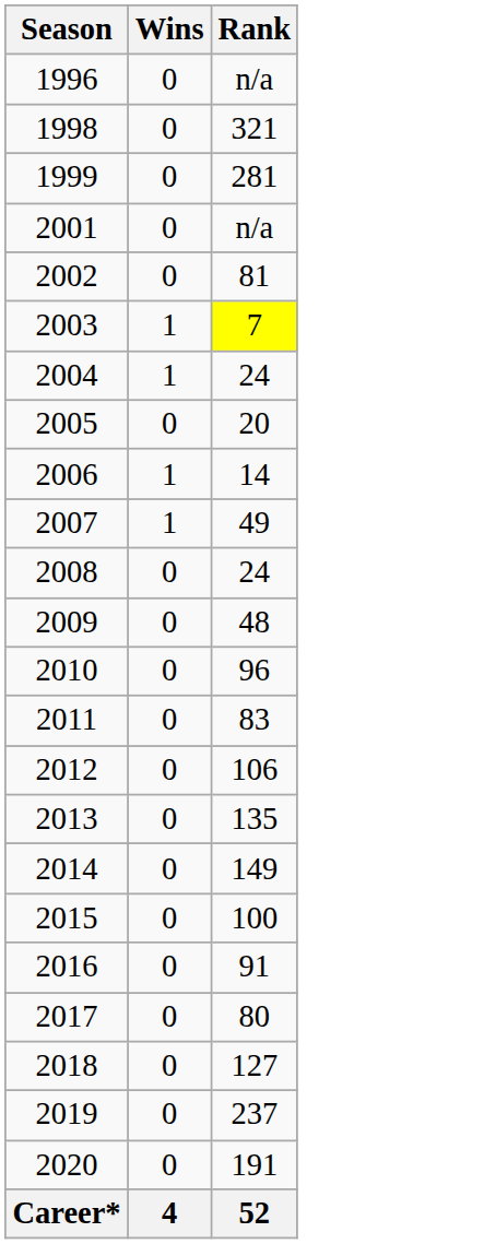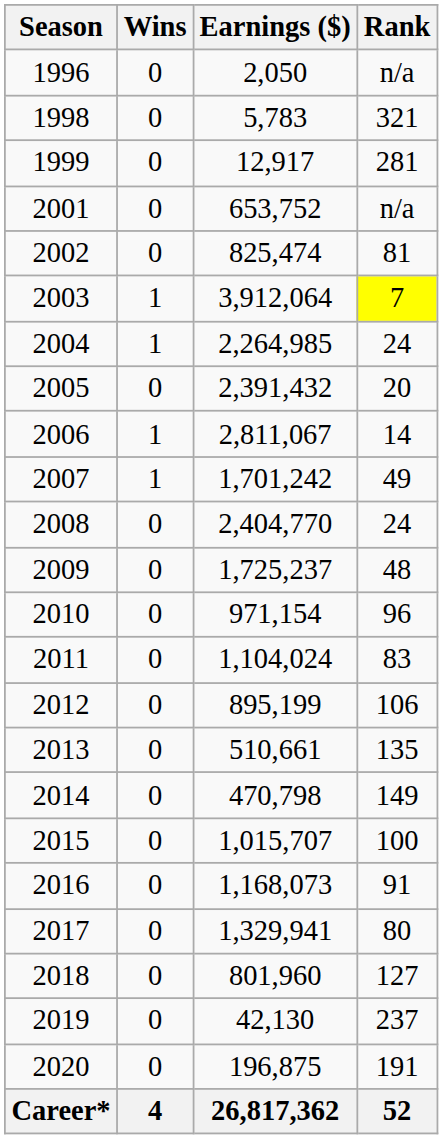+ column: Earnings ($) | 2,050 | 5,783 | 12,917 | 653,752 | 825,474 | 3,912,064 | 2,264,985 | 2,391,432 | 2,811,067 | 1,701,242 | 2,404,770 | 1,725,237 | 971,154 | 1,104,024 | 895,199 | 510,661 | 470,798 | 1,015,707 | 1,168,073 | 1,329,941 | 801,960 | 42,130 | 196,875 | 26,817,362
